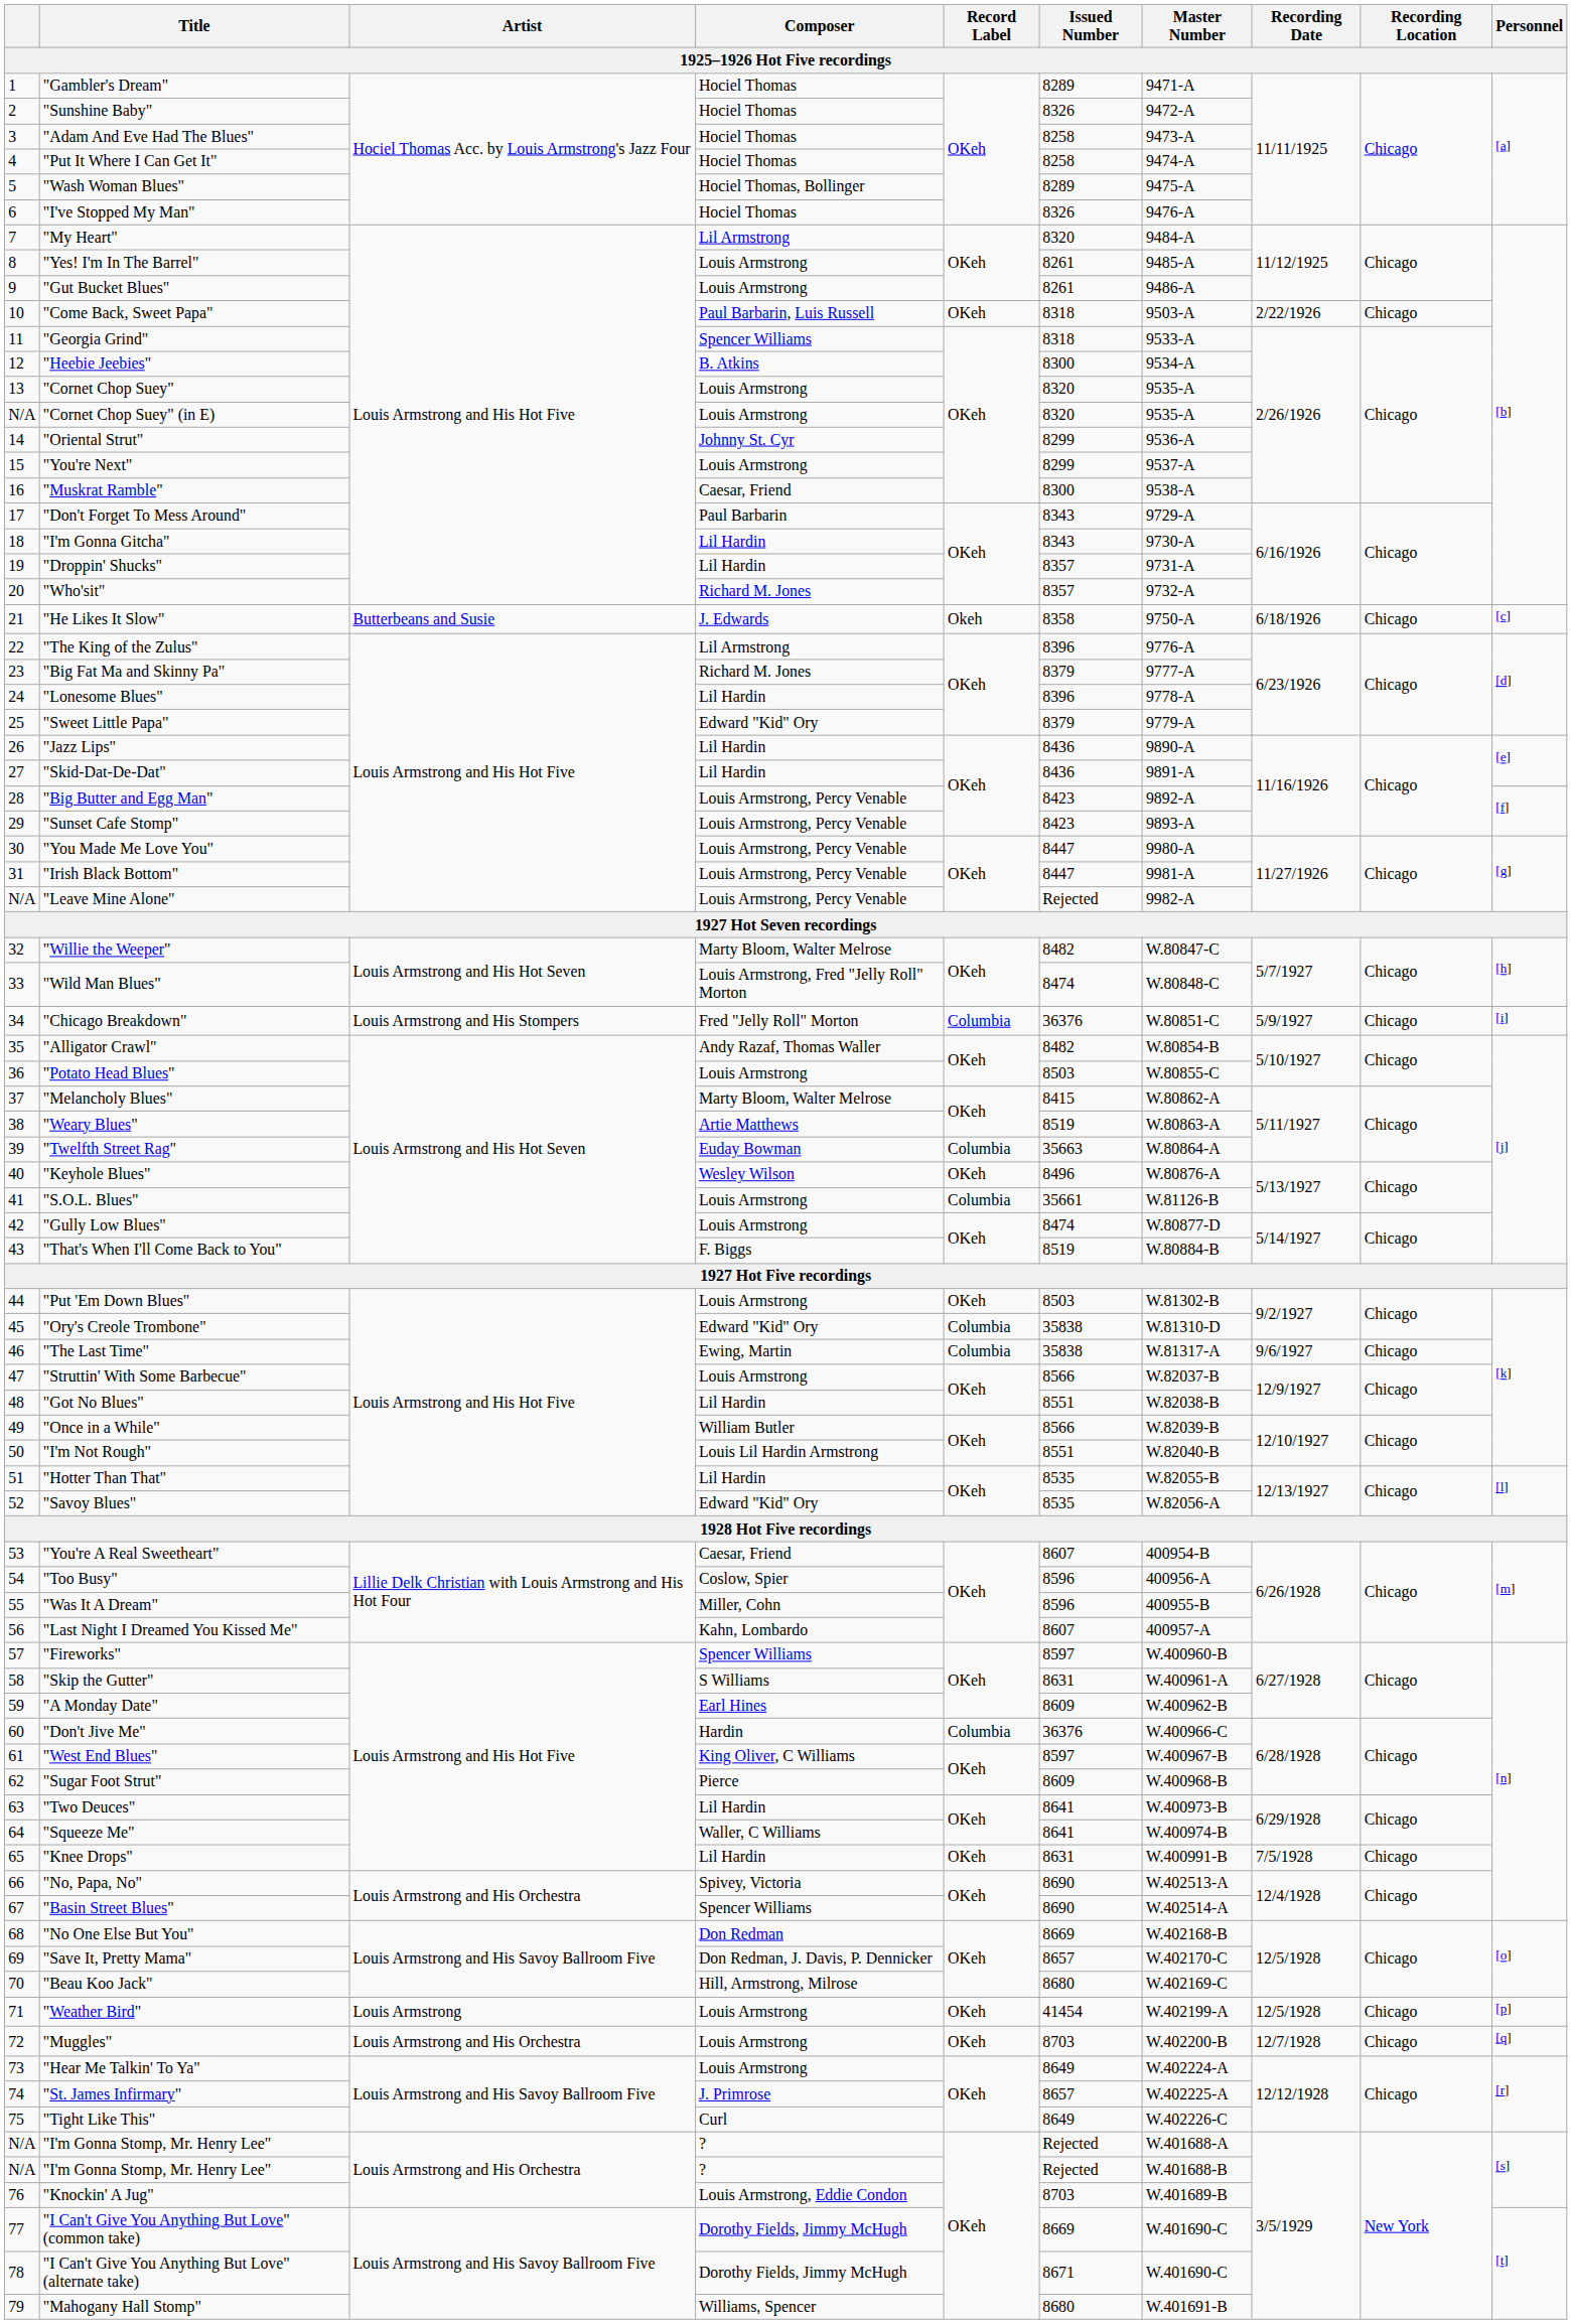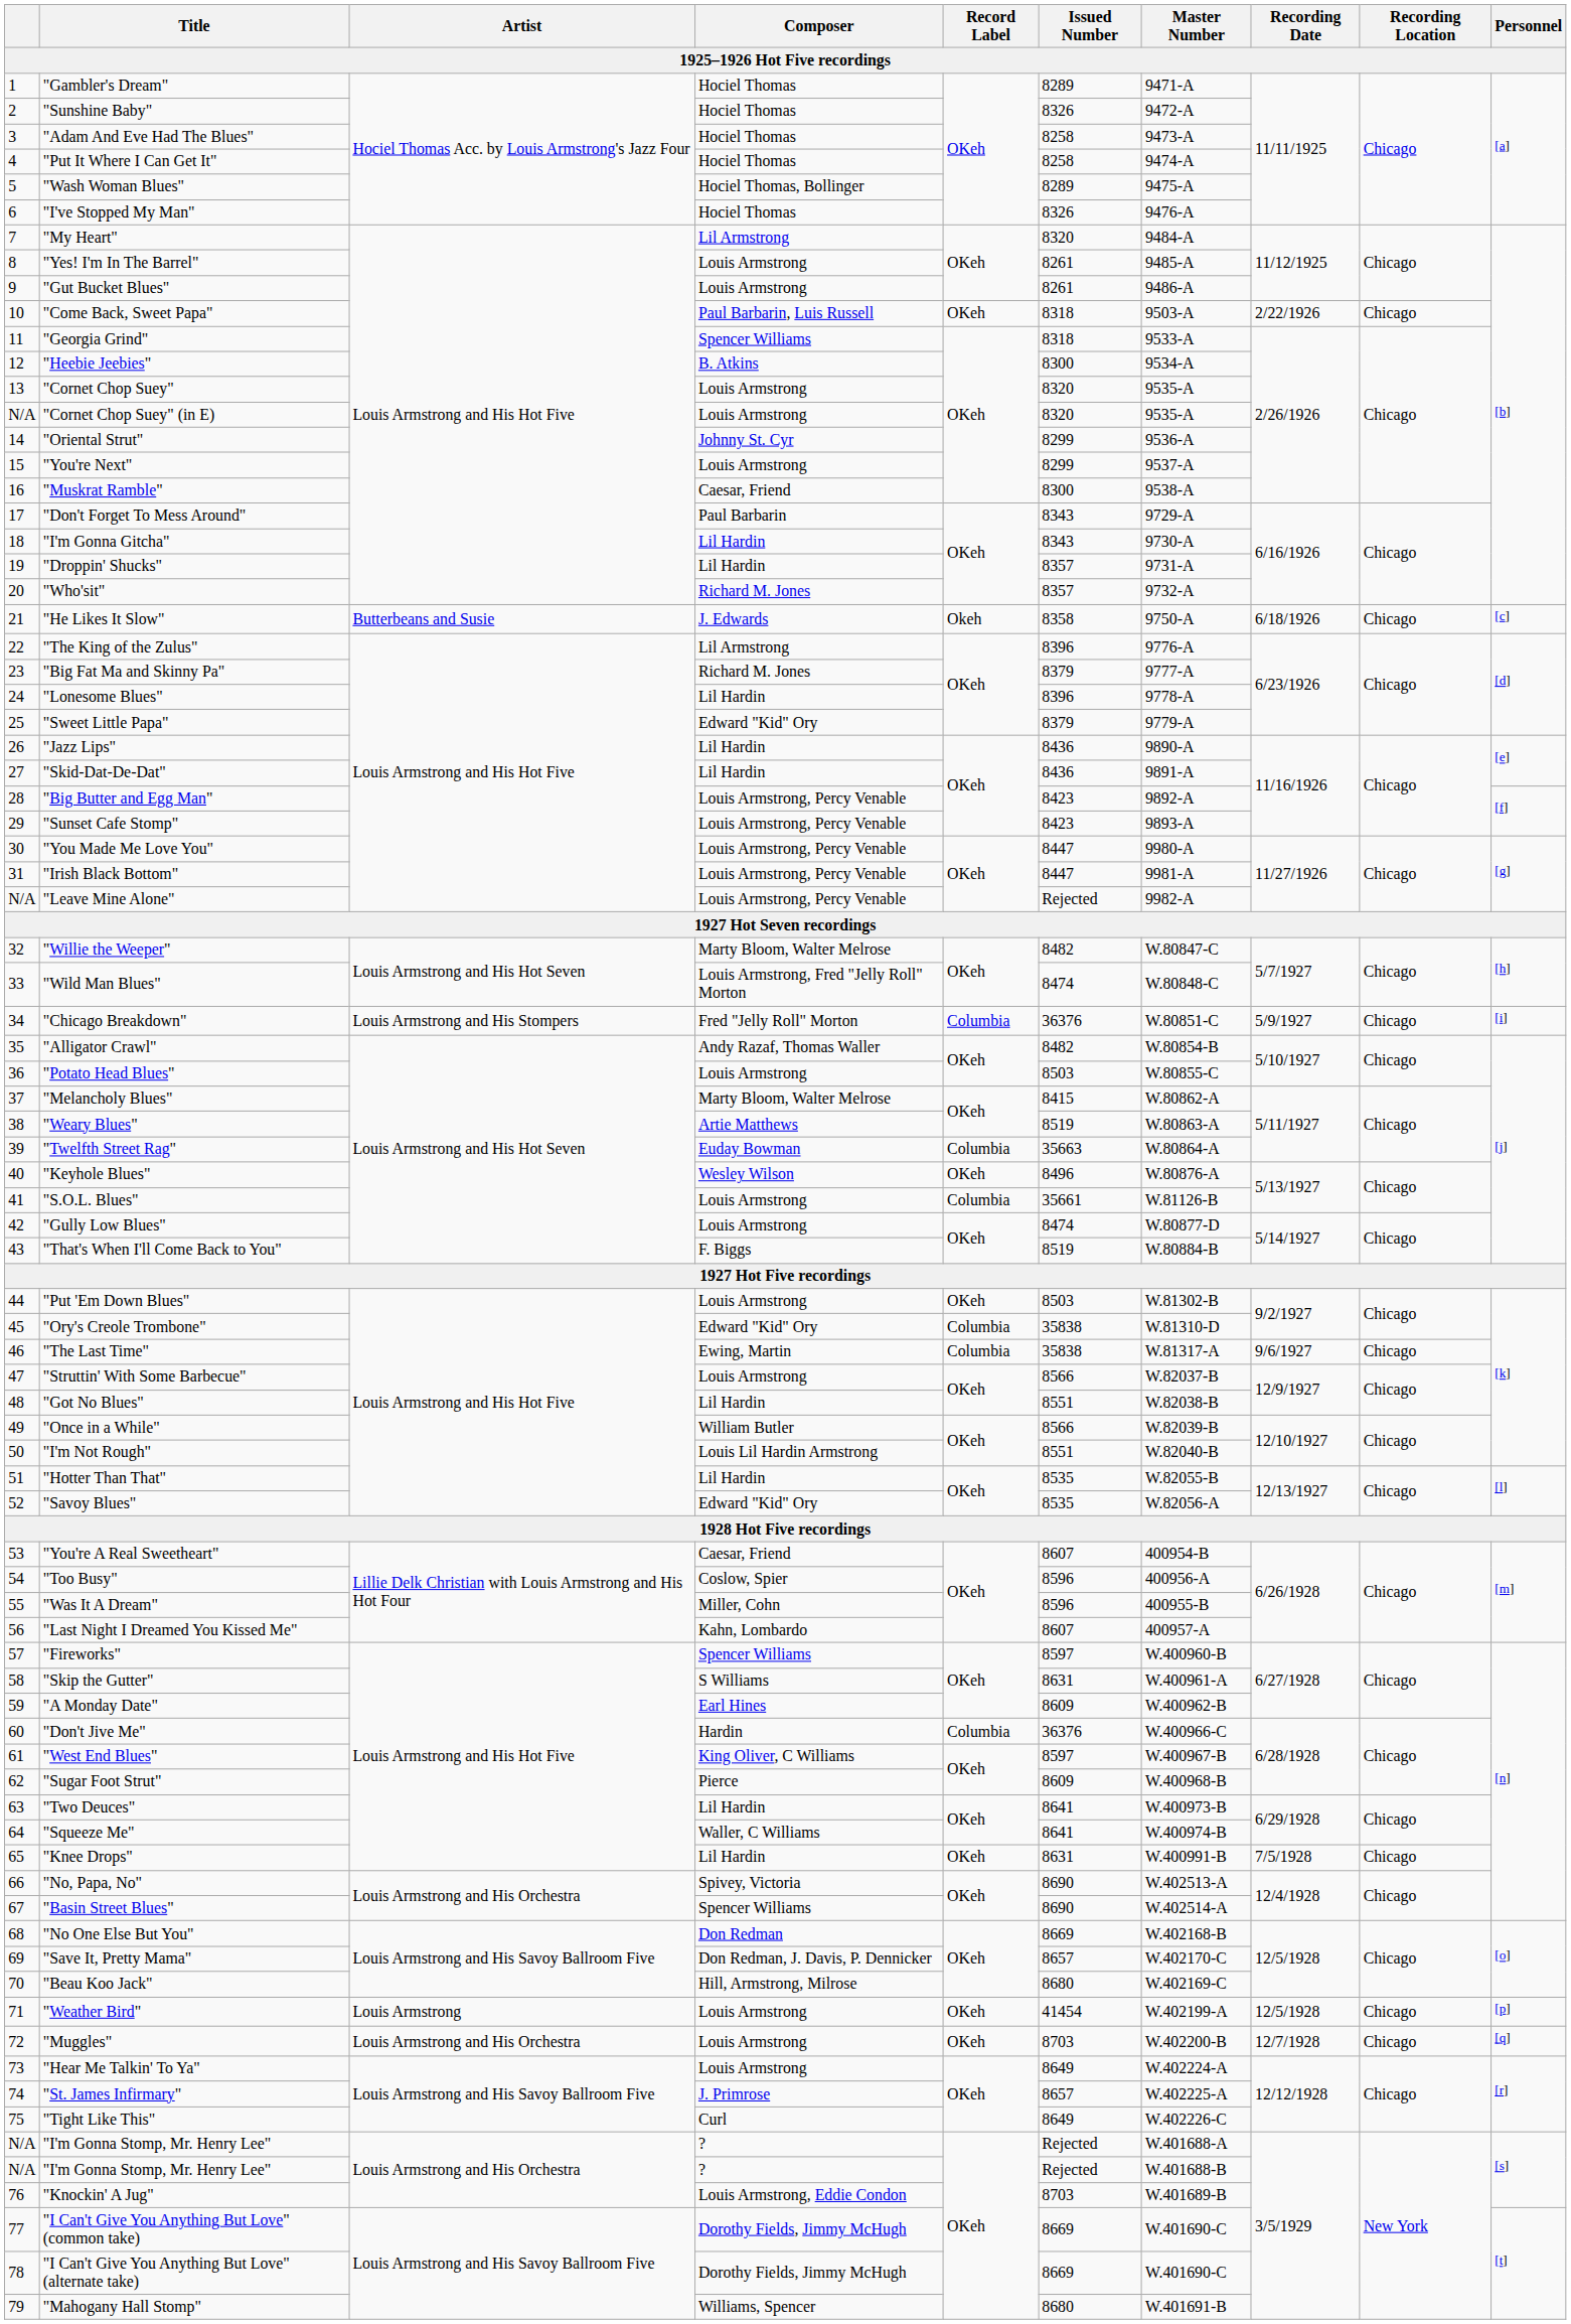"I Can't Give You Anything But Love" (alternate take) | Issued Number: 8671 -> 8669
